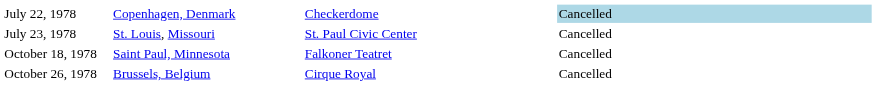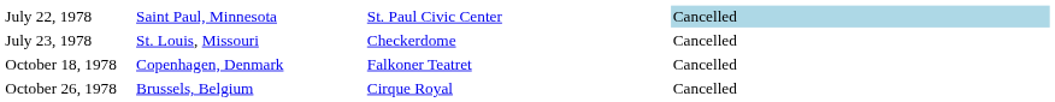July 22, 1978 | column 2: Copenhagen, Denmark -> Saint Paul, Minnesota
July 22, 1978 | column 3: Checkerdome -> St. Paul Civic Center
July 23, 1978 | column 3: St. Paul Civic Center -> Checkerdome
October 18, 1978 | column 2: Saint Paul, Minnesota -> Copenhagen, Denmark
